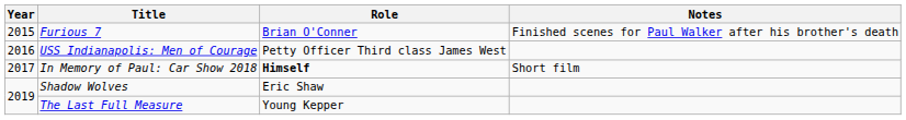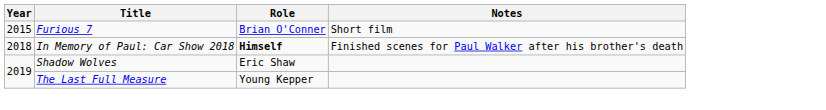Furious 7 | Notes: Finished scenes for Paul Walker after his brother's death -> Short film
- row: 2016 | USS Indianapolis: Men of Courage | Petty Officer Third class James West
In Memory of Paul: Car Show 2018 | Year: 2017 -> 2018
In Memory of Paul: Car Show 2018 | Notes: Short film -> Finished scenes for Paul Walker after his brother's death
